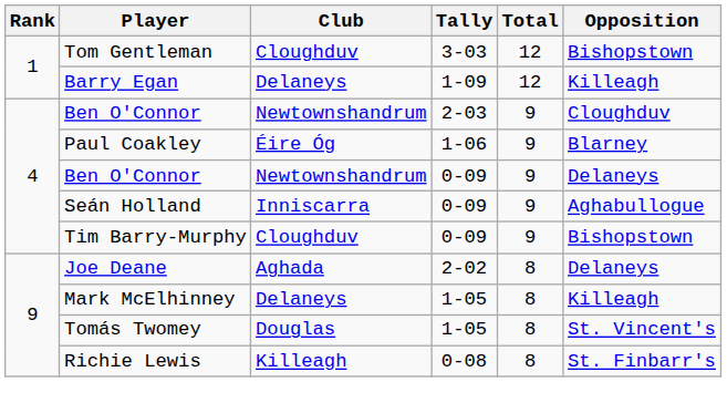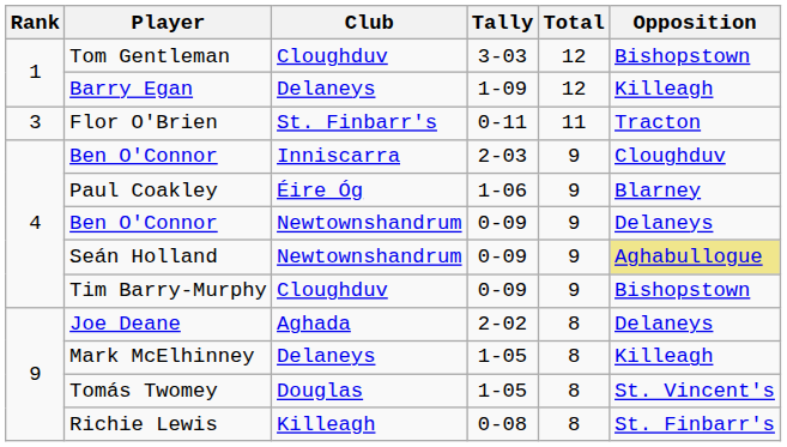+ row: 3 | Flor O'Brien | St. Finbarr's | 0-11 | 11 | Tracton
Ben O'Connor / 2-03 | Club: Newtownshandrum -> Inniscarra
Seán Holland | Club: Inniscarra -> Newtownshandrum
Seán Holland | Opposition: no background -> khaki background
